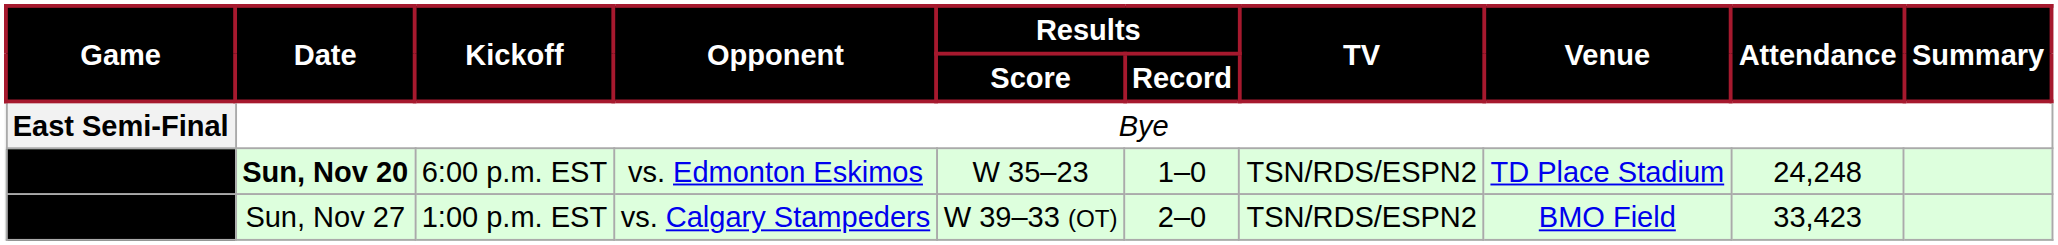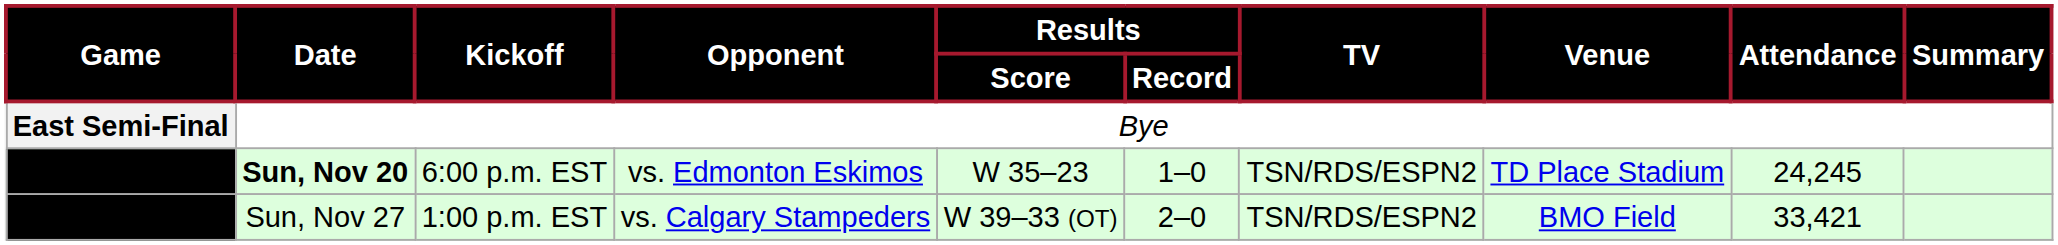East Final | Attendance: 24,248 -> 24,245
104th Grey Cup | Attendance: 33,423 -> 33,421
